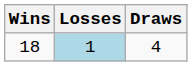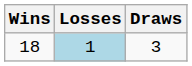18 | Draws: 4 -> 3
